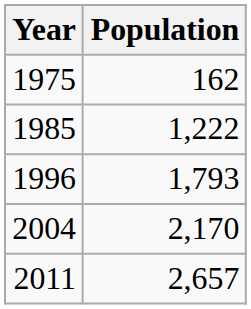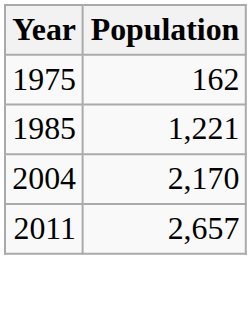1985 | Population: 1,222 -> 1,221
- row: 1996 | 1,793
